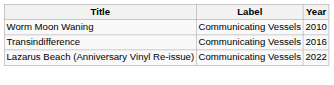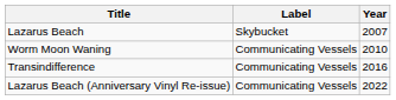+ row: Lazarus Beach | Skybucket | 2007
